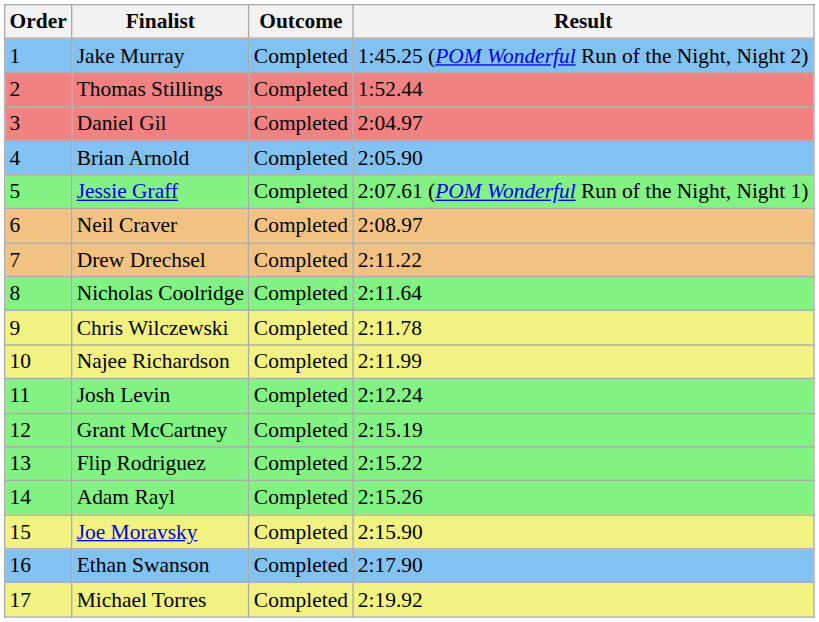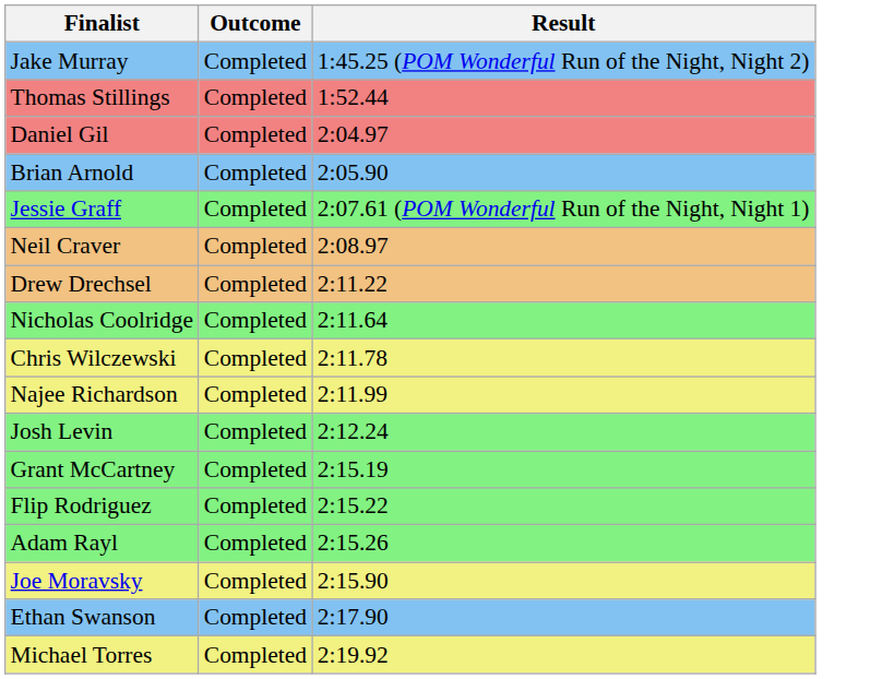- column: Order | 1 | 2 | 3 | 4 | 5 | 6 | 7 | 8 | 9 | 10 | 11 | 12 | 13 | 14 | 15 | 16 | 17
